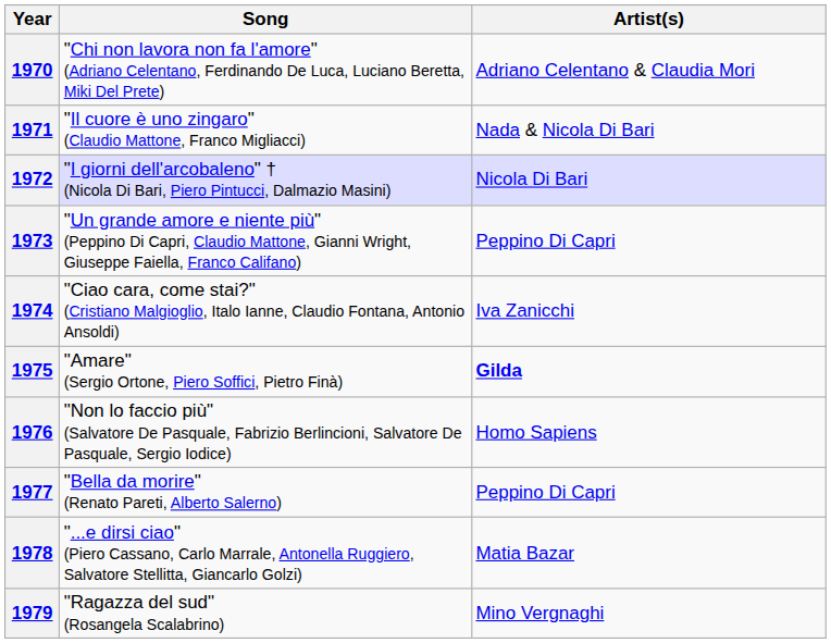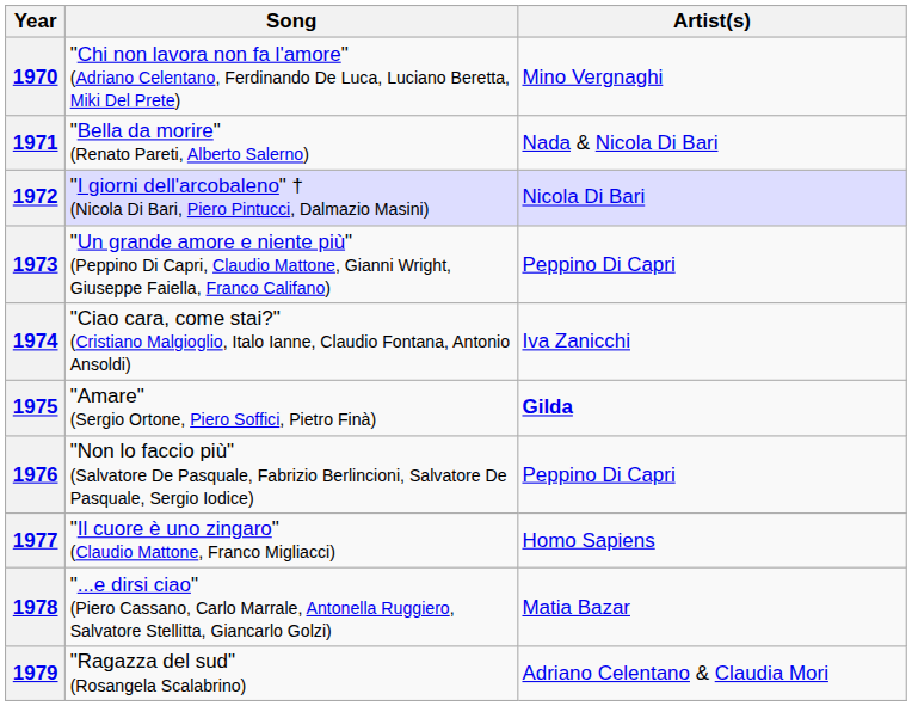1970 | Artist(s): Adriano Celentano & Claudia Mori -> Mino Vergnaghi
1971 | Song: "Il cuore è uno zingaro" (Claudio Mattone, Franco Migliacci) -> "Bella da morire" (Renato Pareti, Alberto Salerno)
1976 | Artist(s): Homo Sapiens -> Peppino Di Capri
1977 | Song: "Bella da morire" (Renato Pareti, Alberto Salerno) -> "Il cuore è uno zingaro" (Claudio Mattone, Franco Migliacci)
1977 | Artist(s): Peppino Di Capri -> Homo Sapiens
1979 | Artist(s): Mino Vergnaghi -> Adriano Celentano & Claudia Mori
